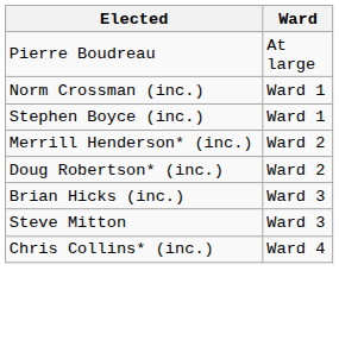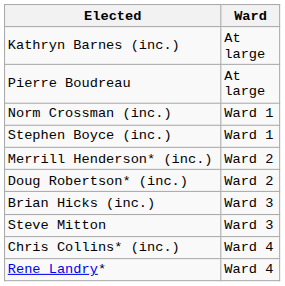+ row: Kathryn Barnes (inc.) | At large
+ row: Rene Landry* | Ward 4
